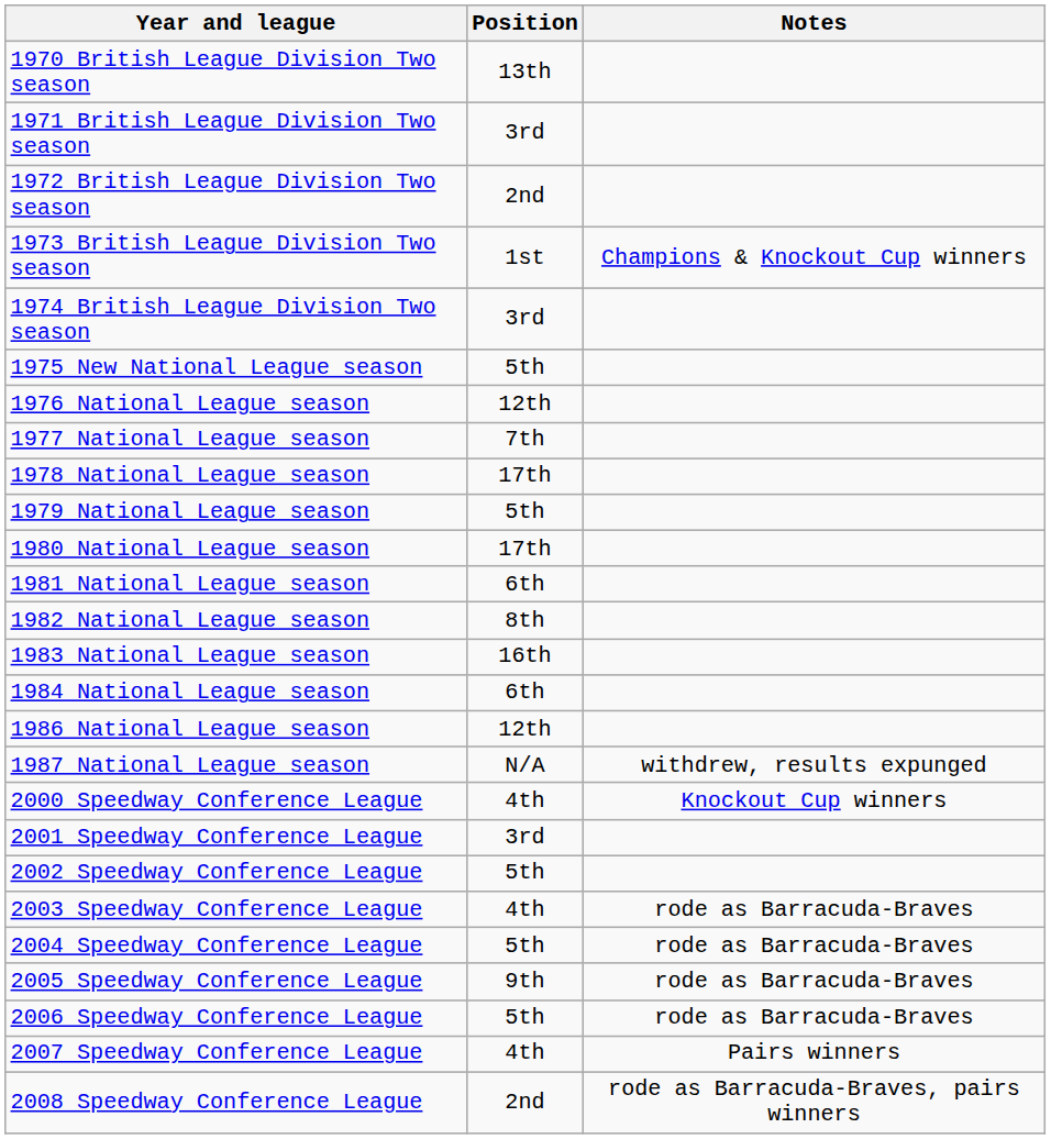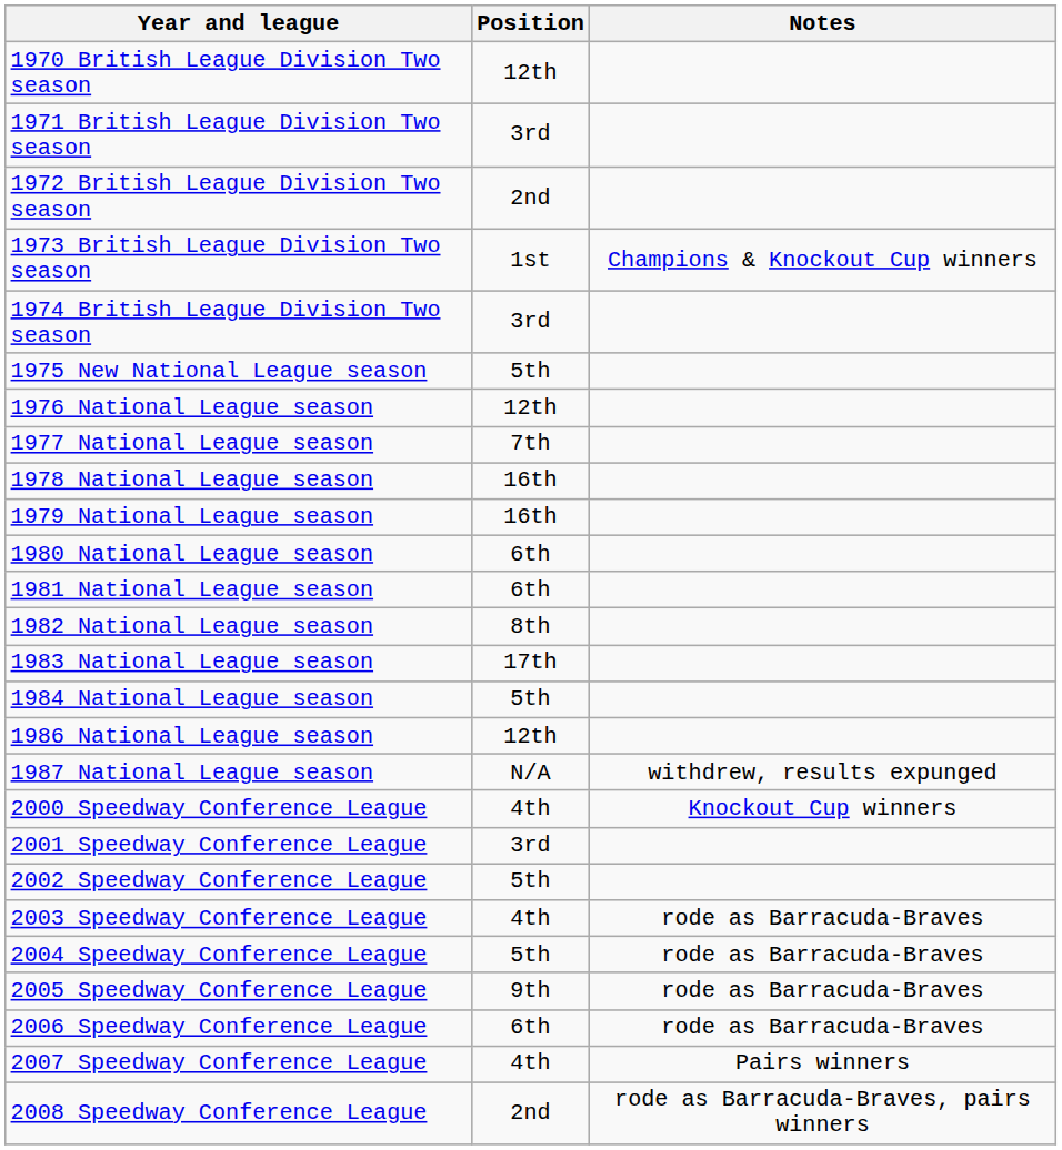1970 British League Division Two season | Position: 13th -> 12th
1978 National League season | Position: 17th -> 16th
1979 National League season | Position: 5th -> 16th
1980 National League season | Position: 17th -> 6th
1983 National League season | Position: 16th -> 17th
1984 National League season | Position: 6th -> 5th
2006 Speedway Conference League | Position: 5th -> 6th
